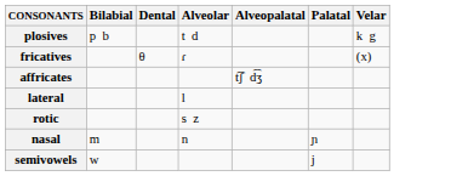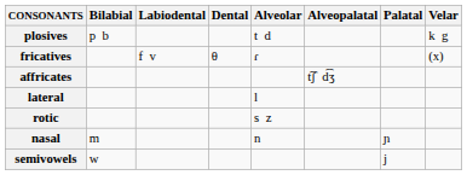+ column: Labiodental | f v
